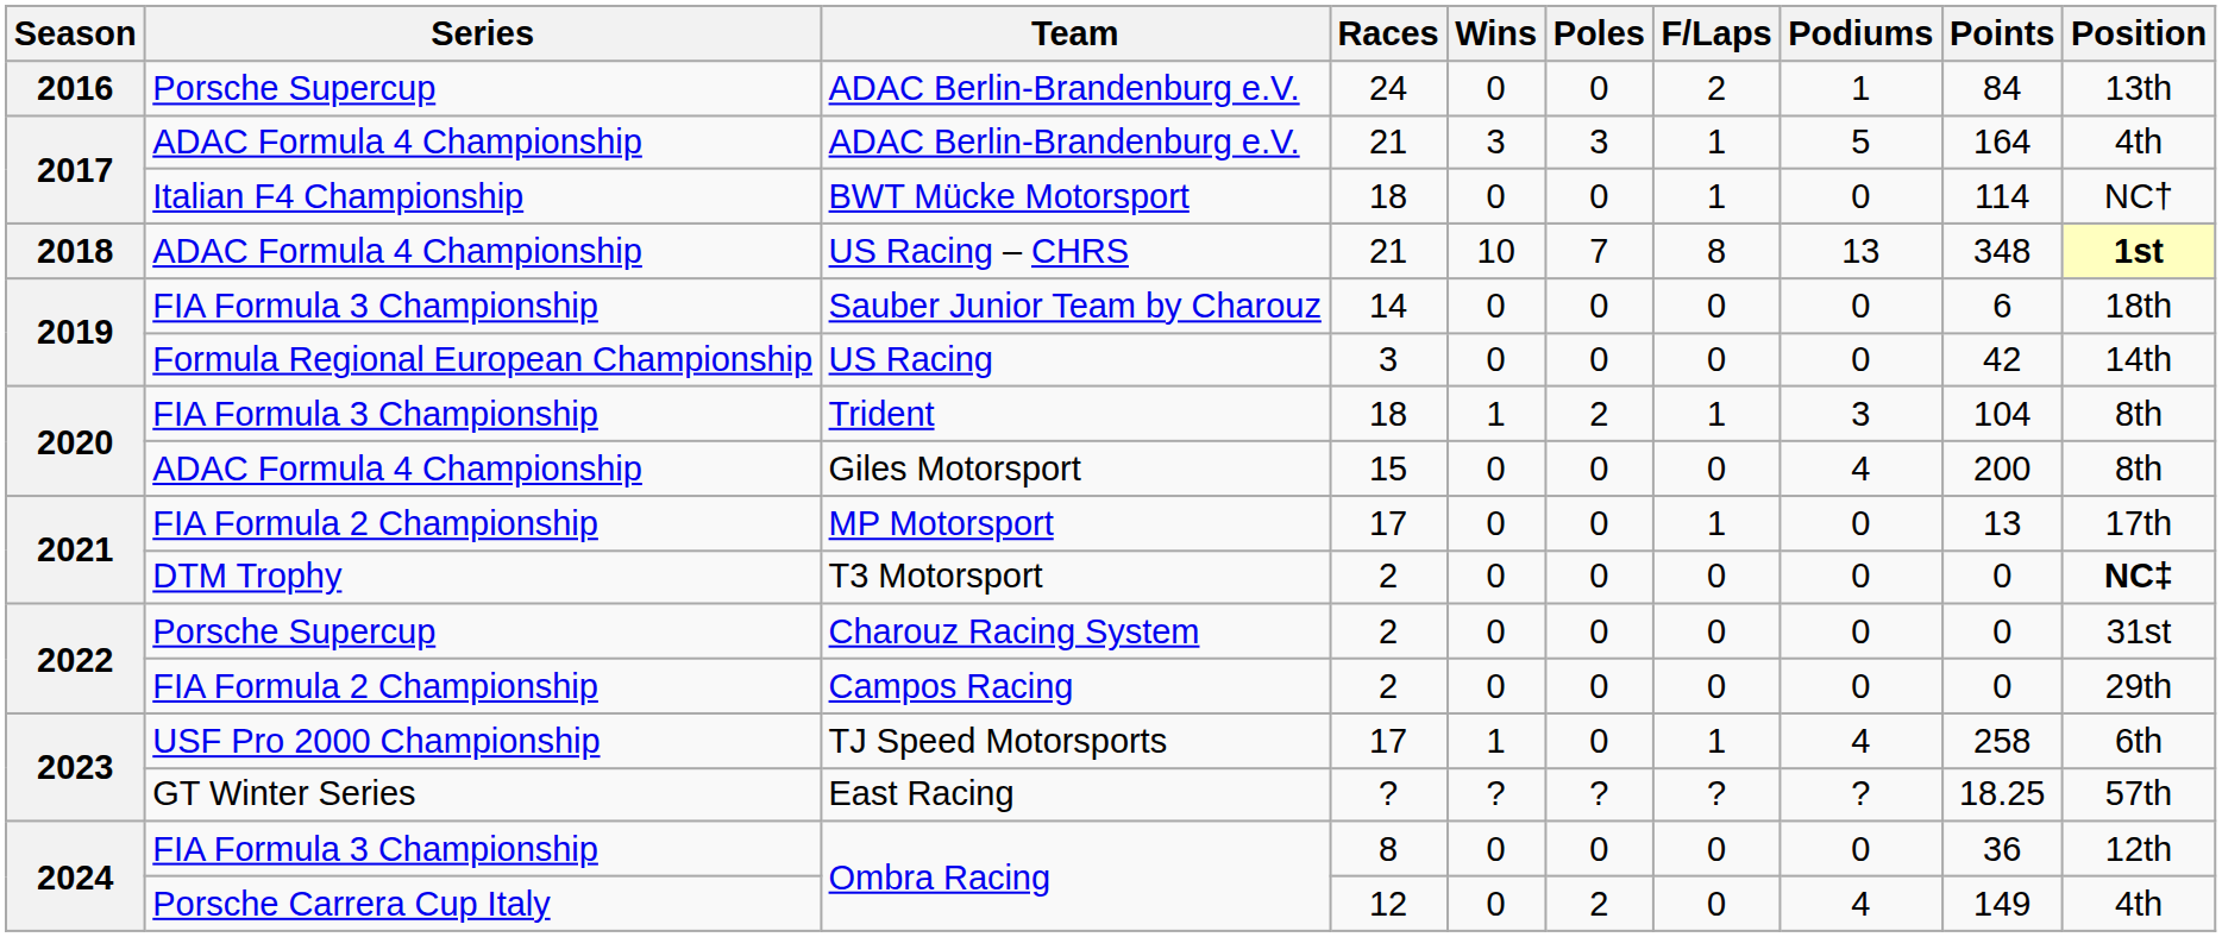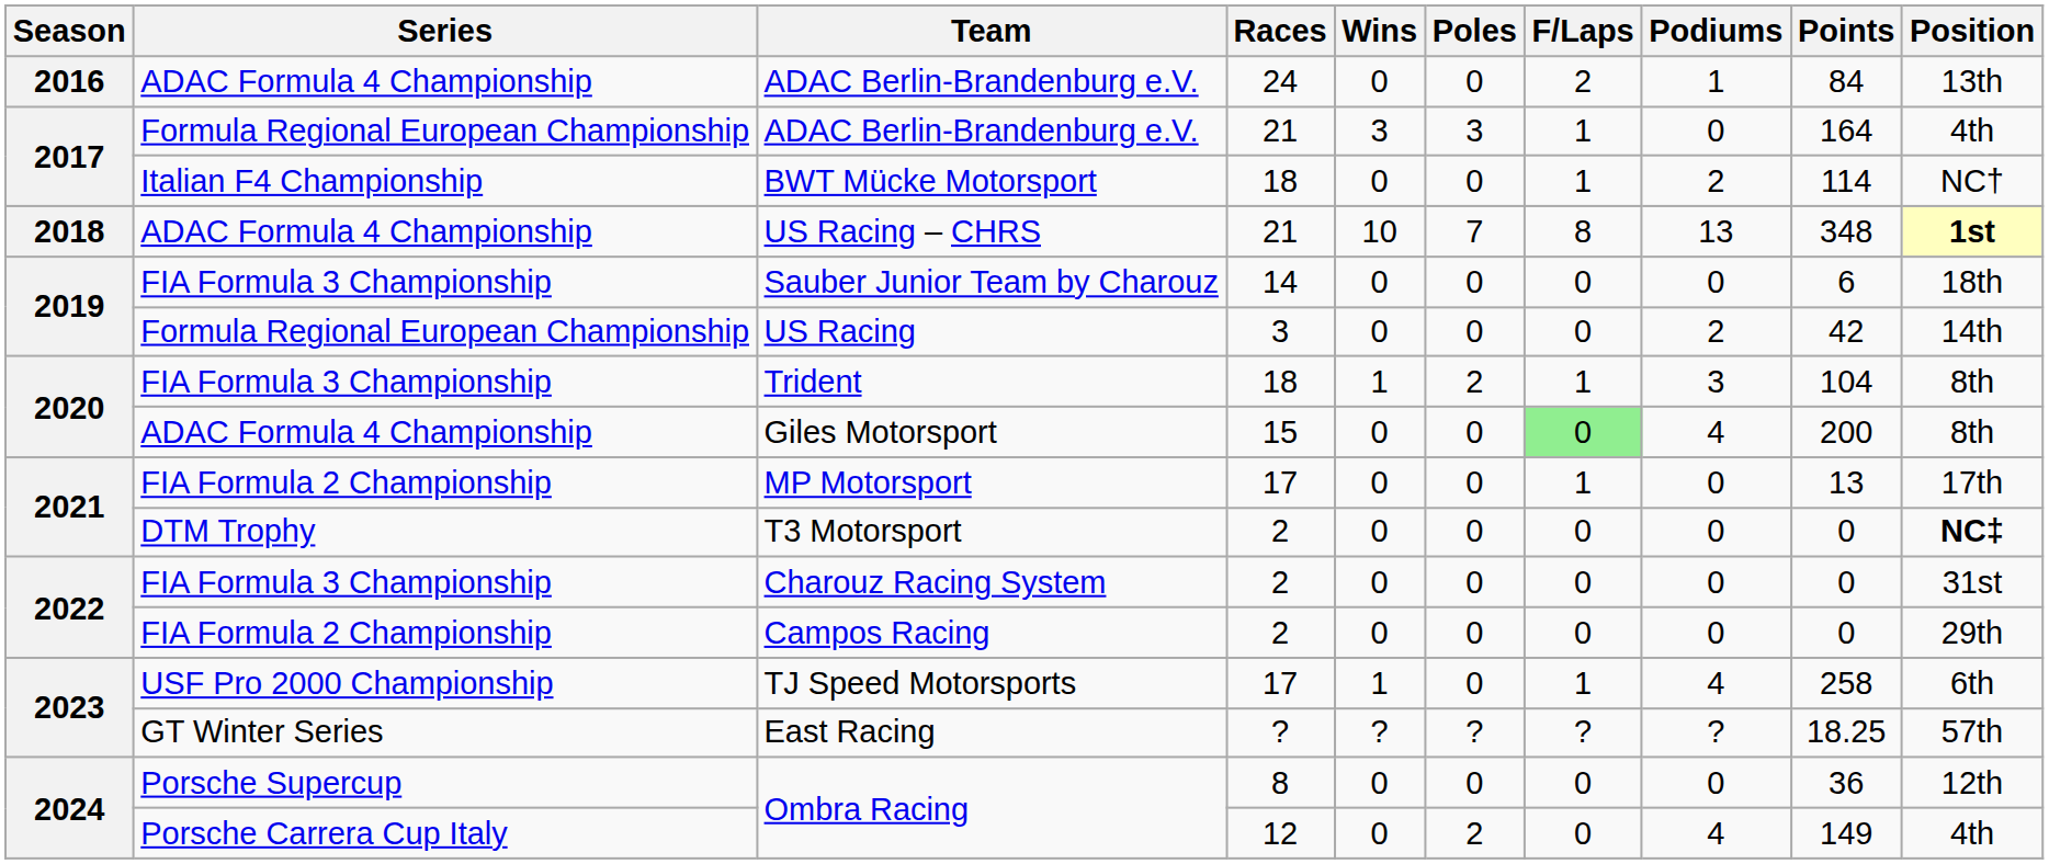ADAC Berlin-Brandenburg e.V. / 24 | Series: Porsche Supercup -> ADAC Formula 4 Championship
ADAC Berlin-Brandenburg e.V. / 21 | Series: ADAC Formula 4 Championship -> Formula Regional European Championship
ADAC Berlin-Brandenburg e.V. / 21 | Podiums: 5 -> 0
BWT Mücke Motorsport | Podiums: 0 -> 2
US Racing | Podiums: 0 -> 2
Giles Motorsport | F/Laps: no background -> lightgreen background
Charouz Racing System | Series: Porsche Supercup -> FIA Formula 3 Championship
Ombra Racing / 8 | Series: FIA Formula 3 Championship -> Porsche Supercup
